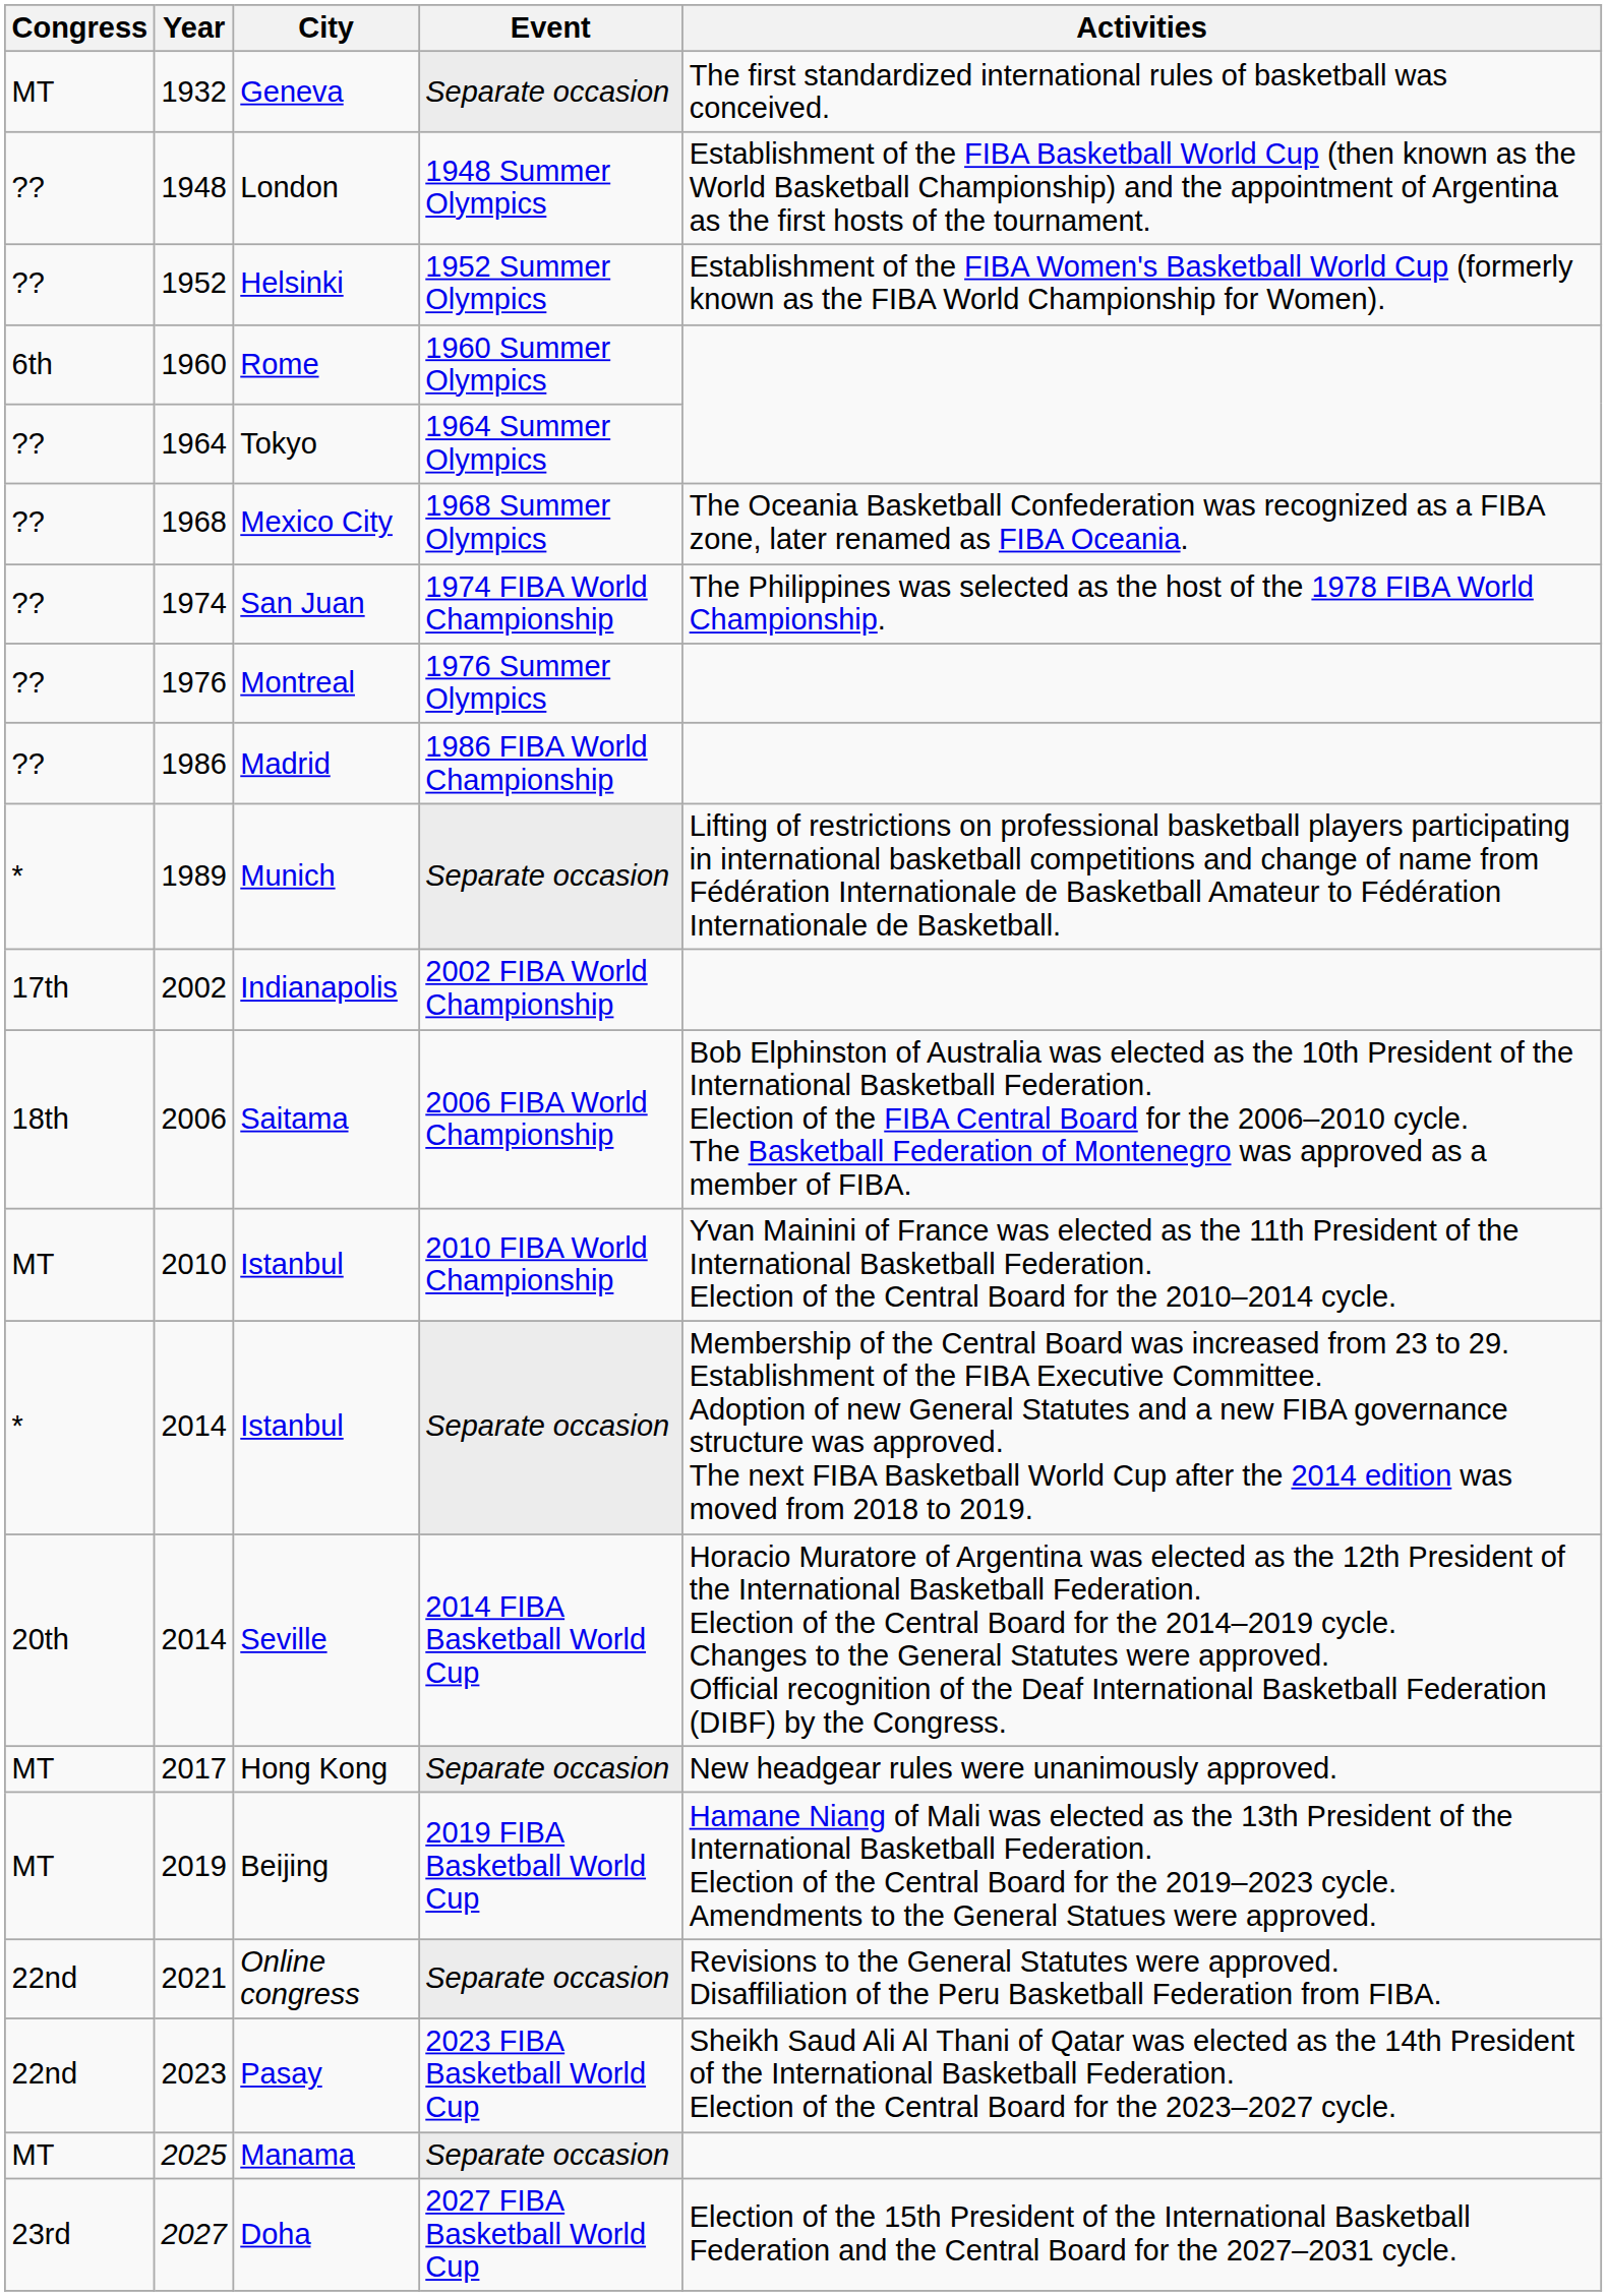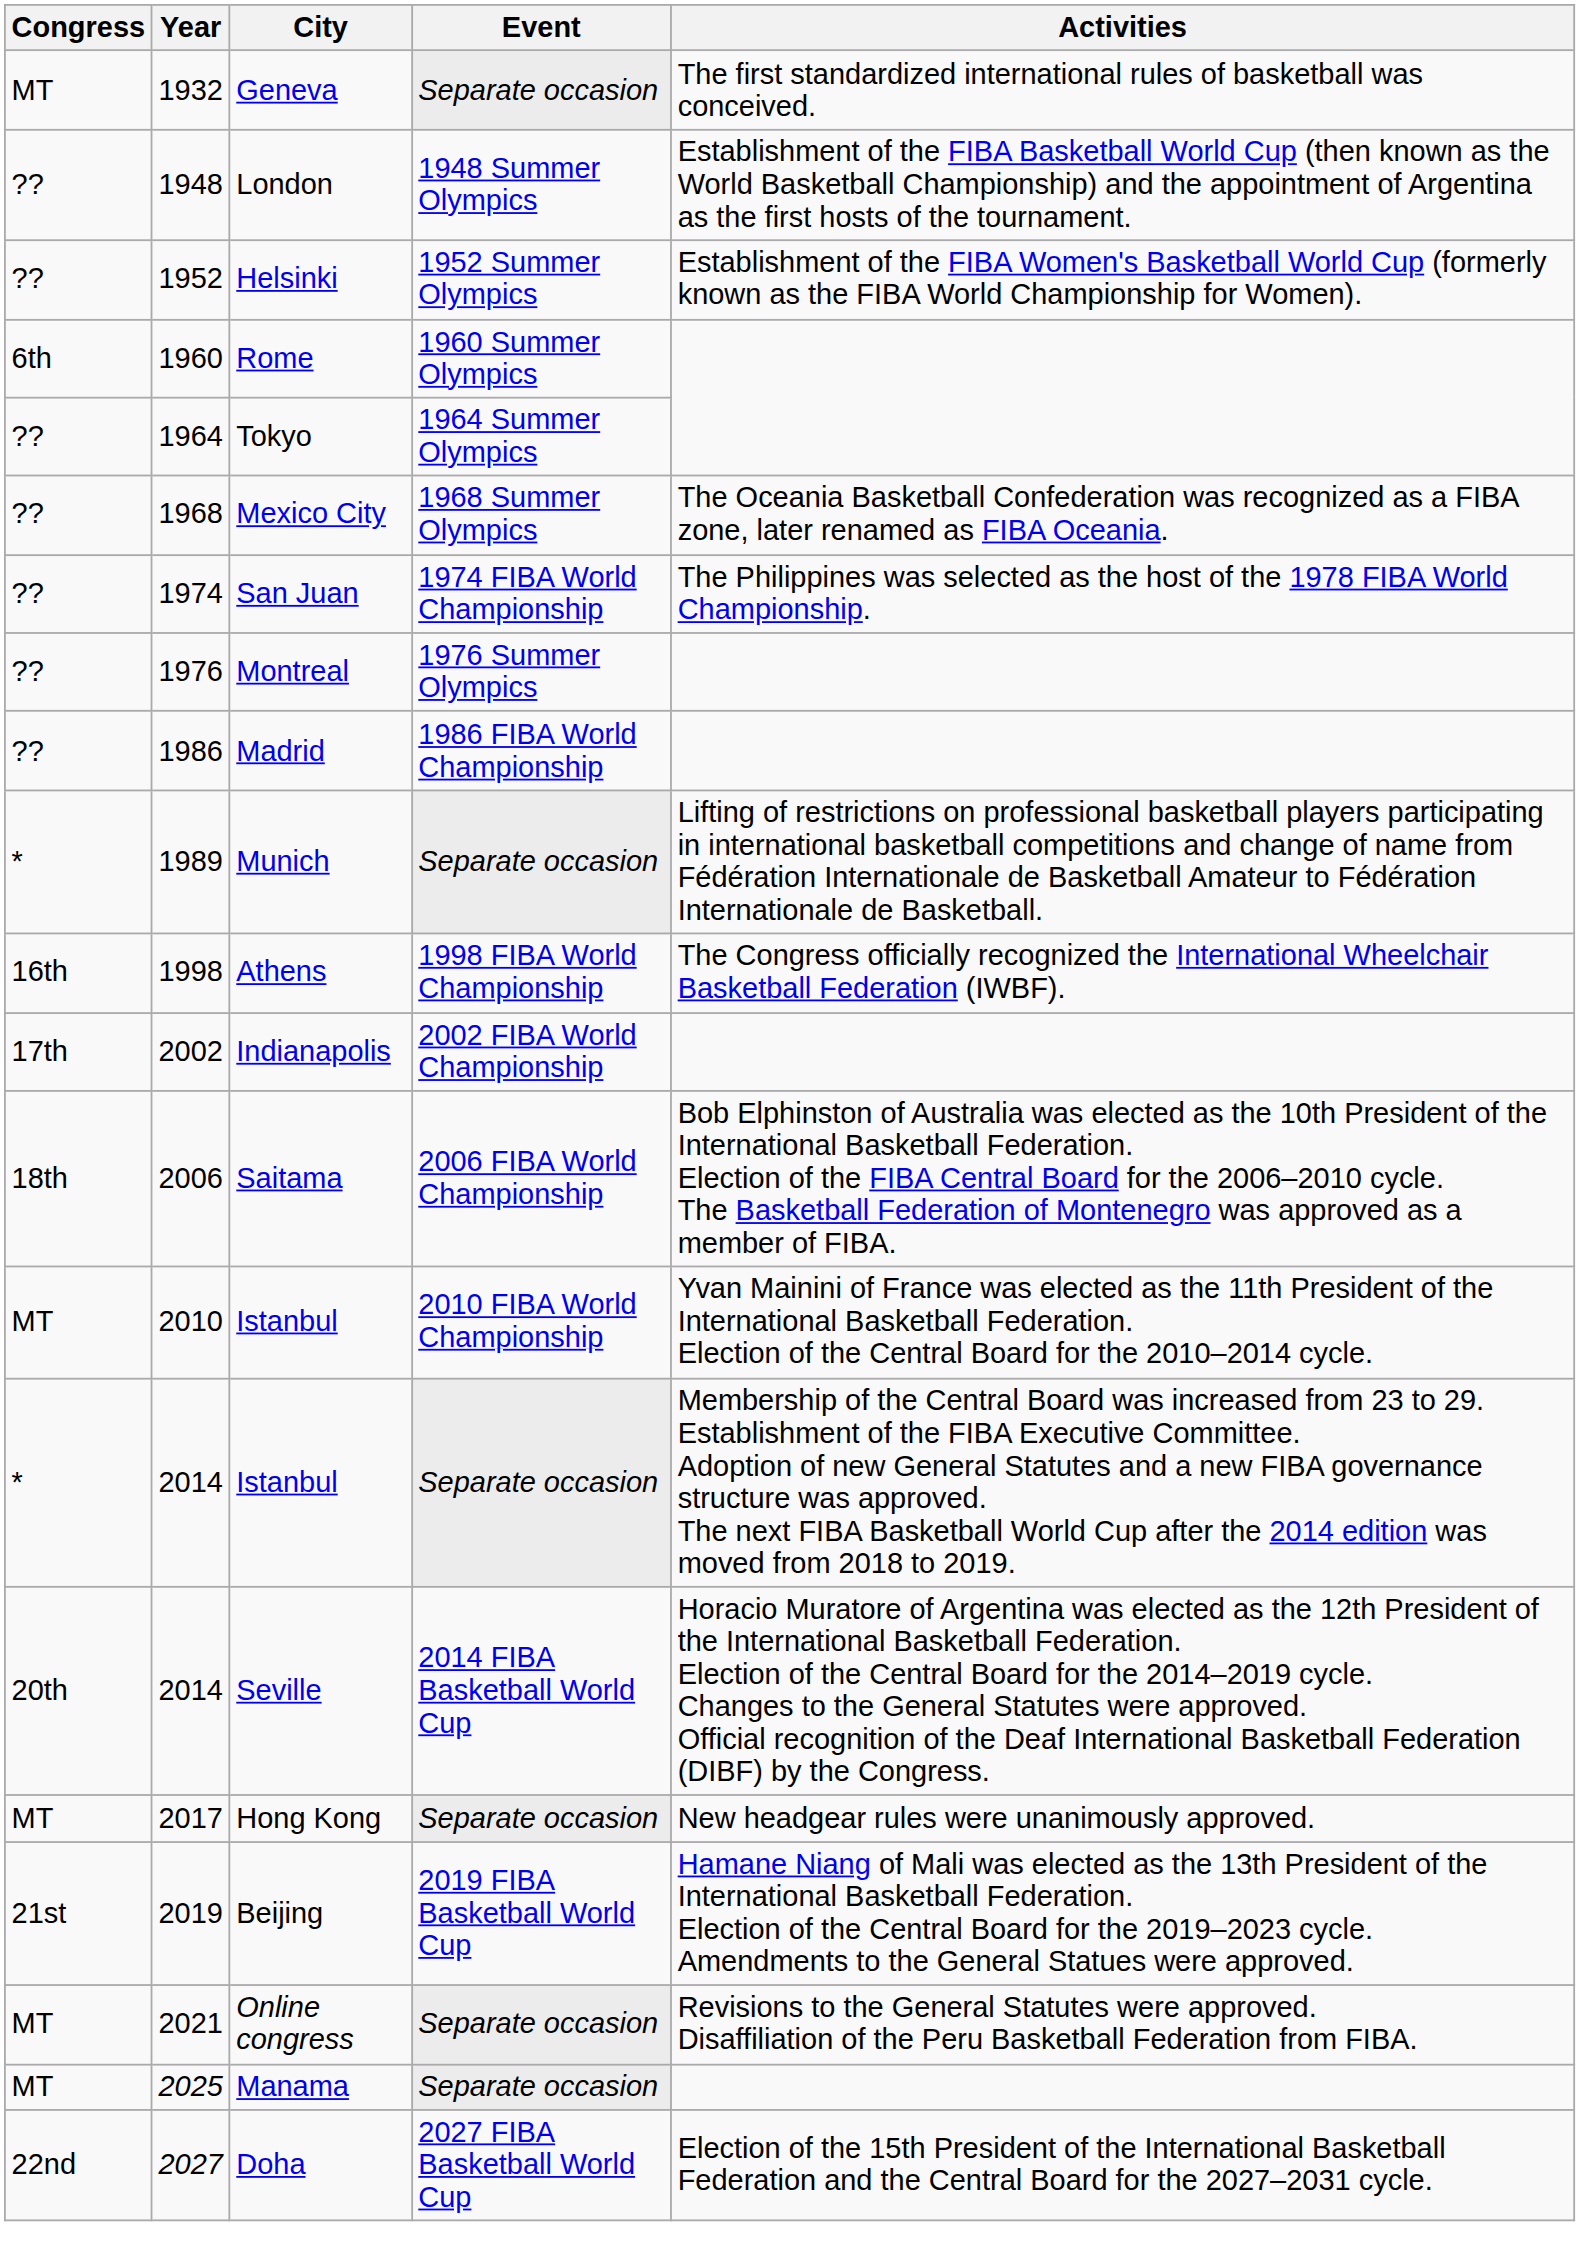+ row: 16th | 1998 | Athens | 1998 FIBA World Championship | The Congress officially recognized the International Wheelchair Basketball Federation (IWBF).
Beijing | Congress: MT -> 21st
Online congress | Congress: 22nd -> MT
- row: 22nd | 2023 | Pasay | 2023 FIBA Basketball World Cup | Sheikh Saud Ali Al Thani of Qatar was elected as the 14th President of the International Basketball Federation. Election of the Central Board for the 2023–2027 cycle.
Doha | Congress: 23rd -> 22nd
